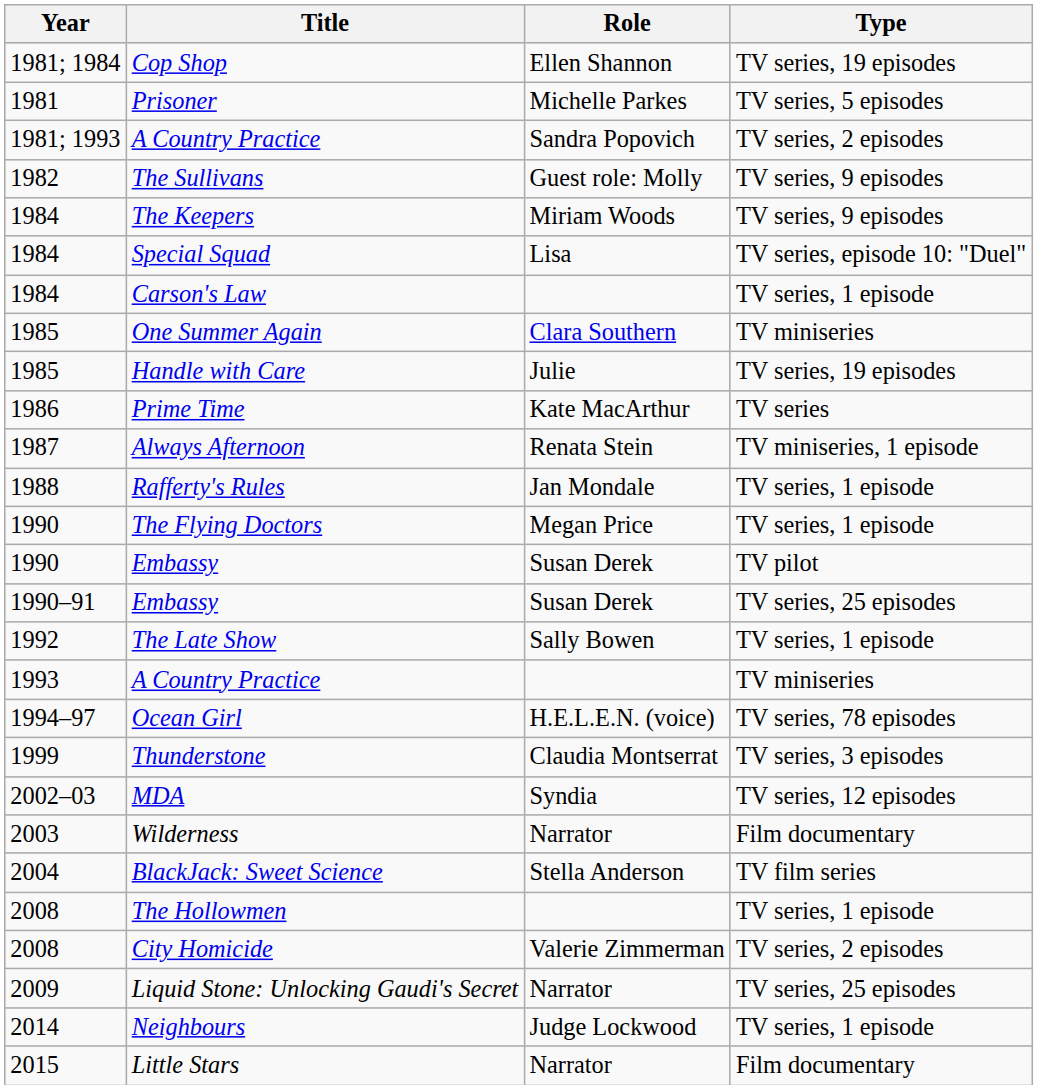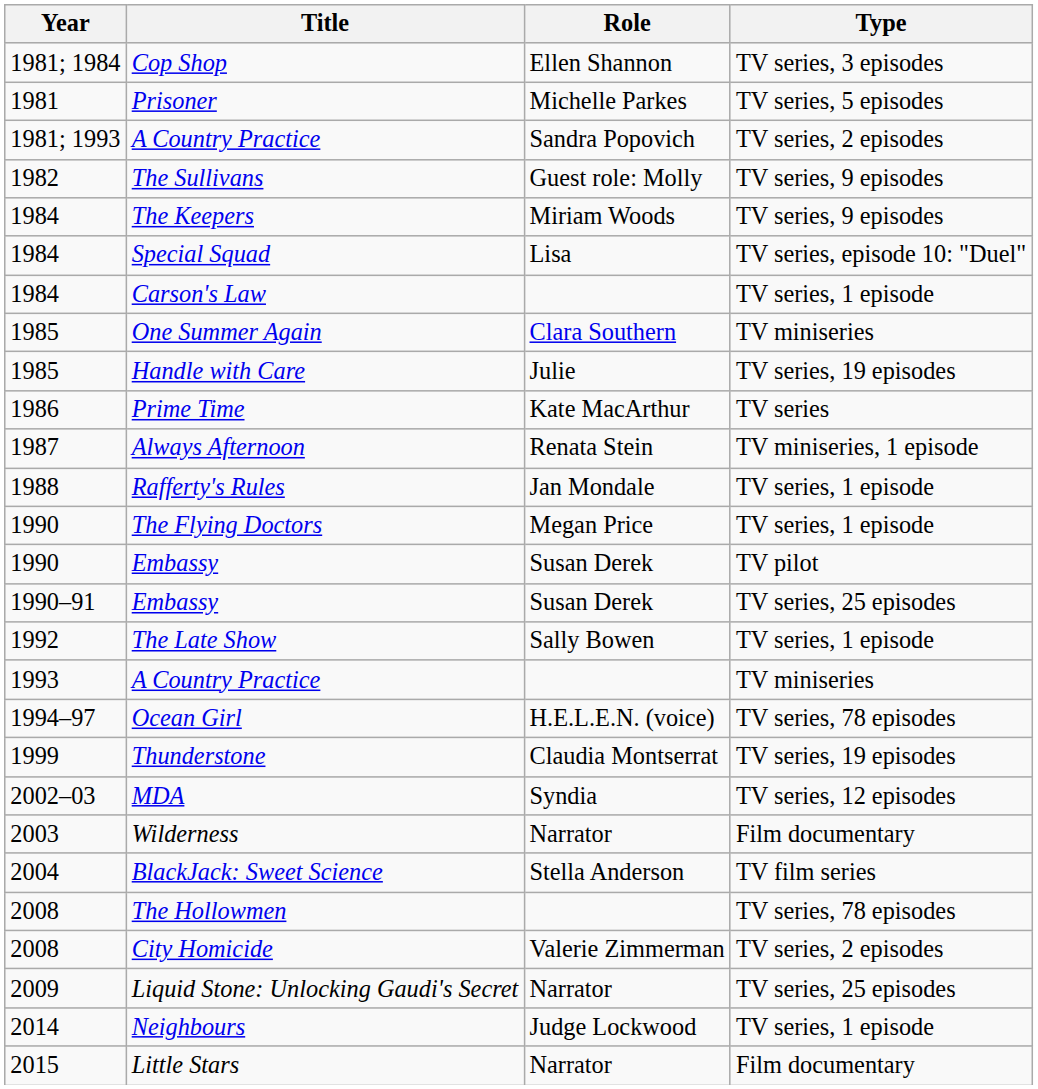Cop Shop | Type: TV series, 19 episodes -> TV series, 3 episodes
Thunderstone | Type: TV series, 3 episodes -> TV series, 19 episodes
The Hollowmen | Type: TV series, 1 episode -> TV series, 78 episodes
